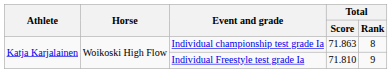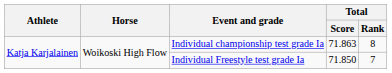Individual Freestyle test grade Ia | Total / Score: 71.810 -> 71.850
Individual Freestyle test grade Ia | Total / Rank: 9 -> 7
